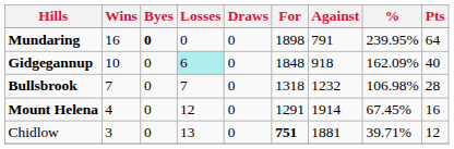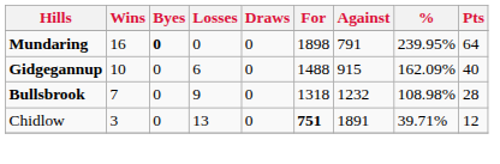Gidgegannup | Losses: paleturquoise background -> no background
Gidgegannup | For: 1848 -> 1488
Gidgegannup | Against: 918 -> 915
Bullsbrook | Losses: 7 -> 9
Bullsbrook | %: 106.98% -> 108.98%
- row: Mount Helena | 4 | 0 | 12 | 0 | 1291 | 1914 | 67.45% | 16
Chidlow | Against: 1881 -> 1891
